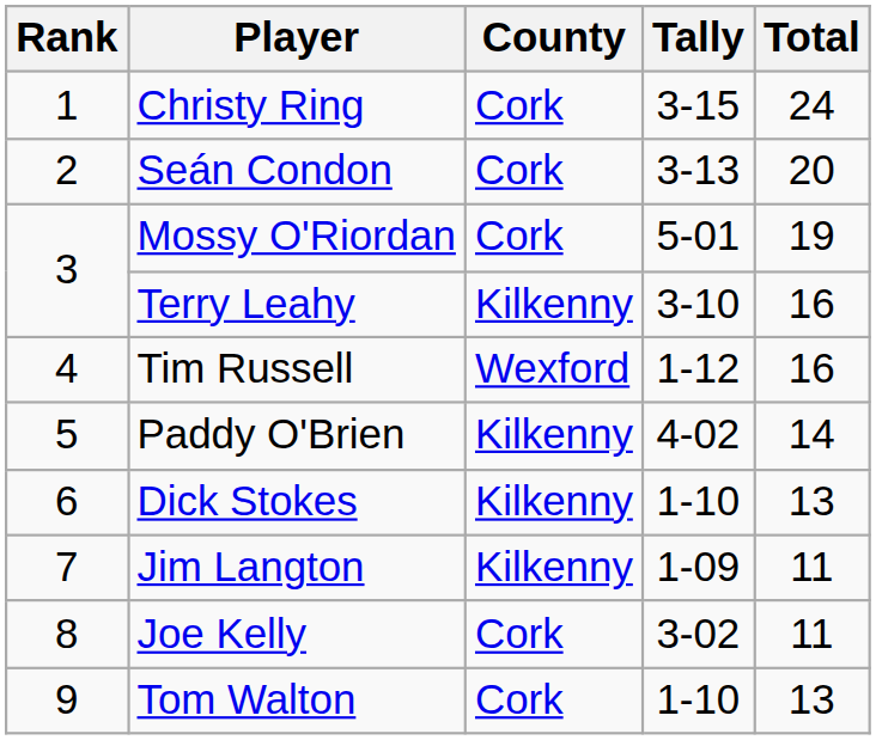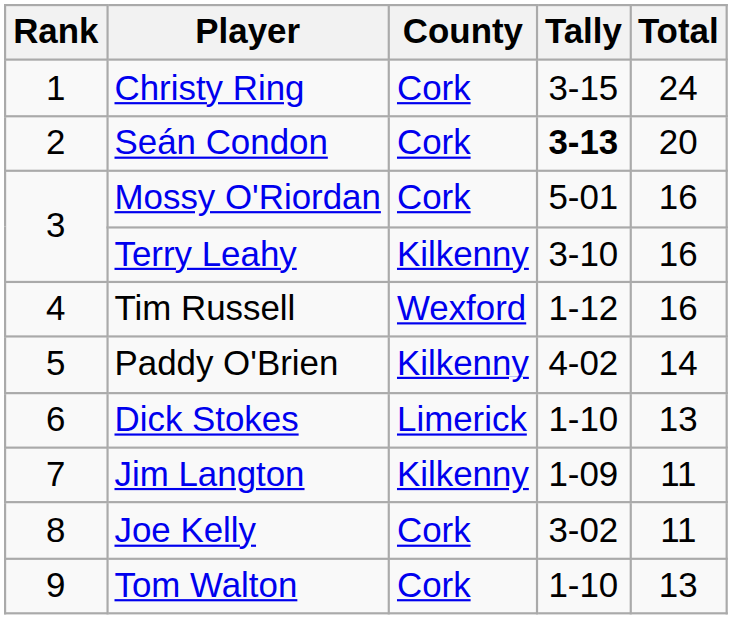Seán Condon | Tally: normal -> bold
Mossy O'Riordan | Total: 19 -> 16
Dick Stokes | County: Kilkenny -> Limerick
